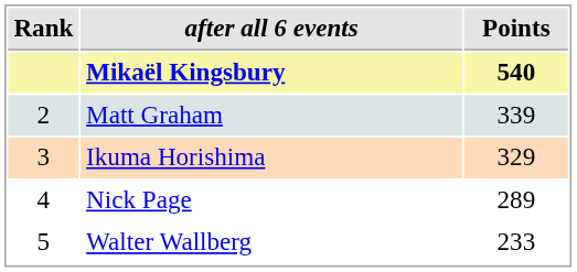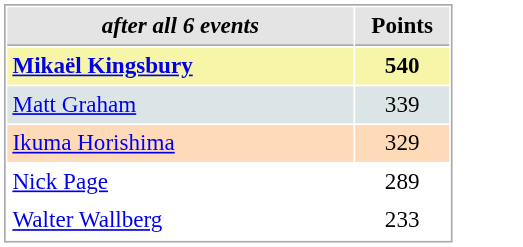- column: Rank | 2 | 3 | 4 | 5
